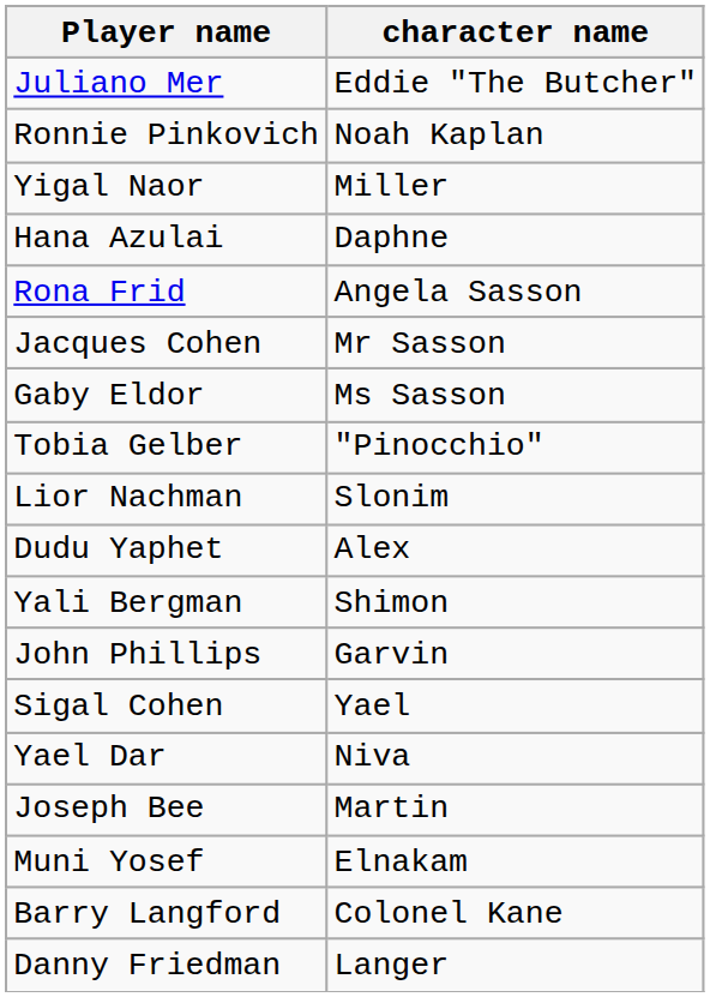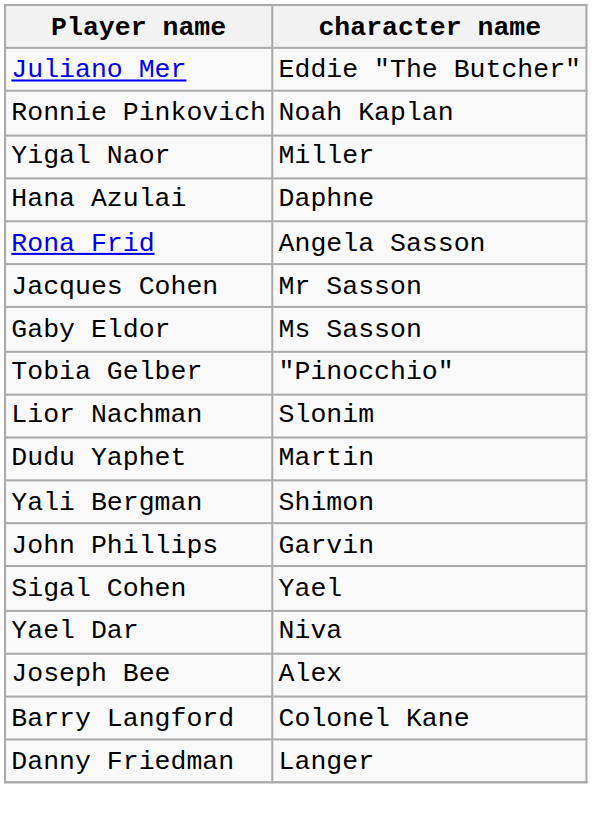Dudu Yaphet | character name: Alex -> Martin
Joseph Bee | character name: Martin -> Alex
- row: Muni Yosef | Elnakam
